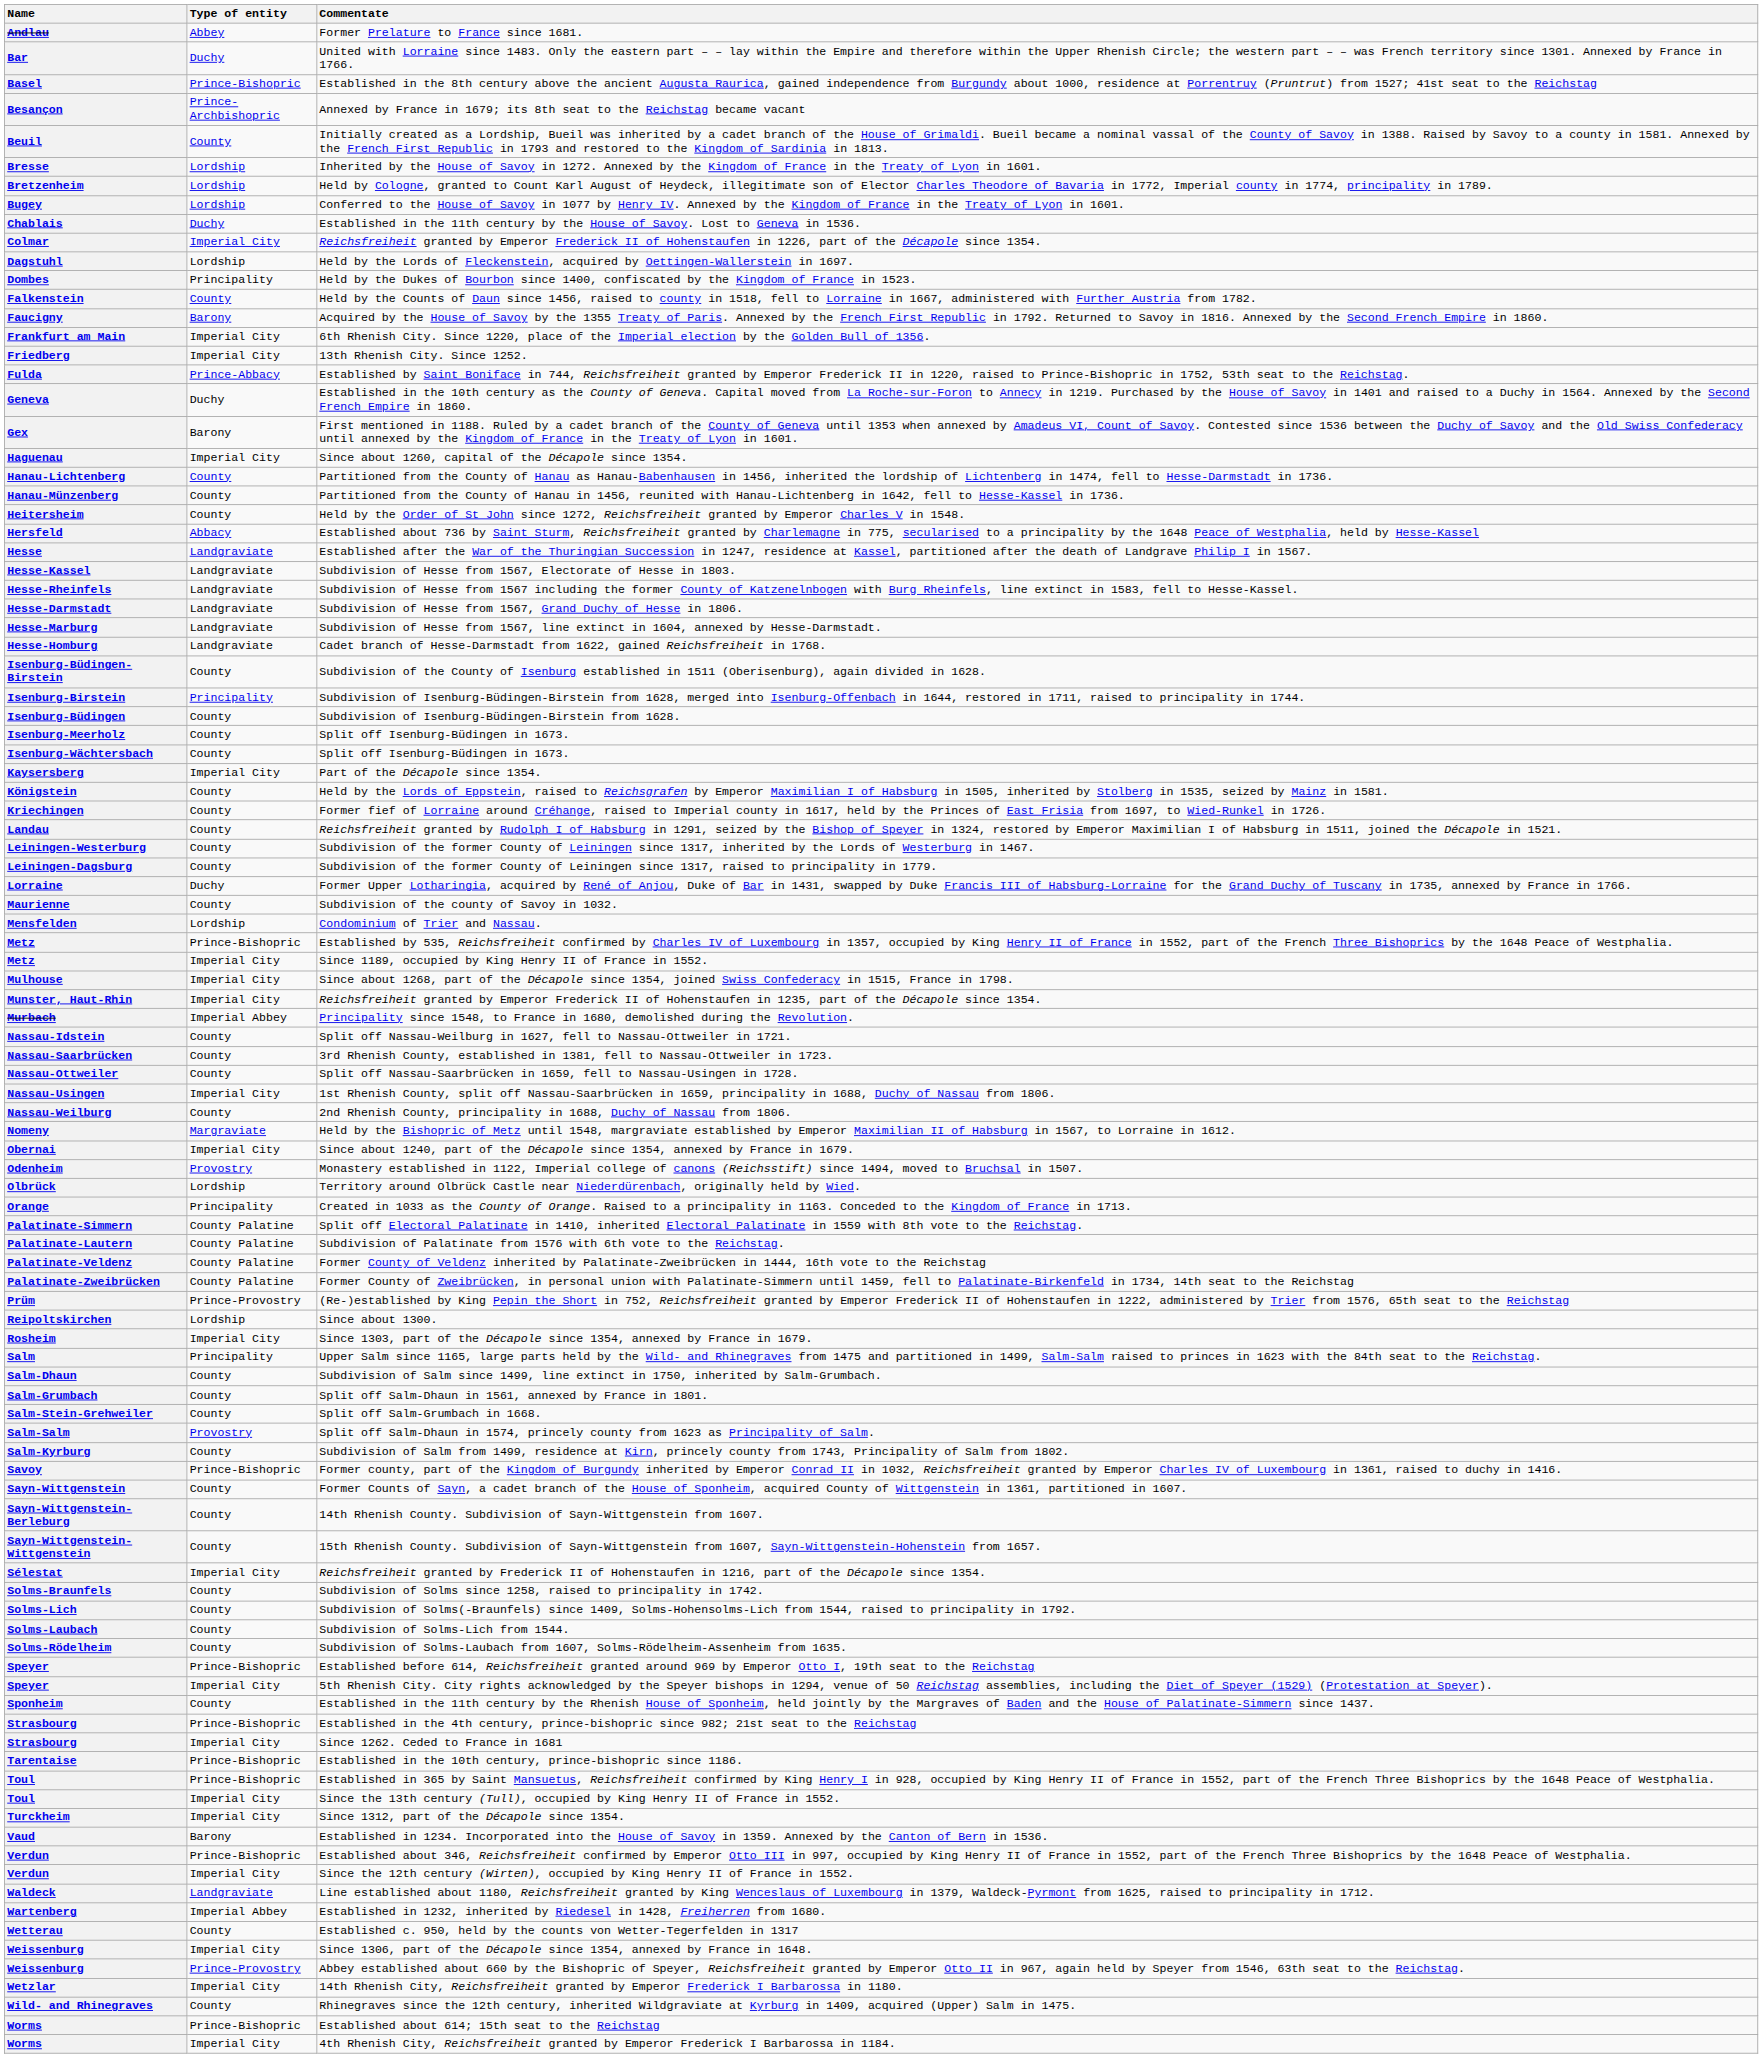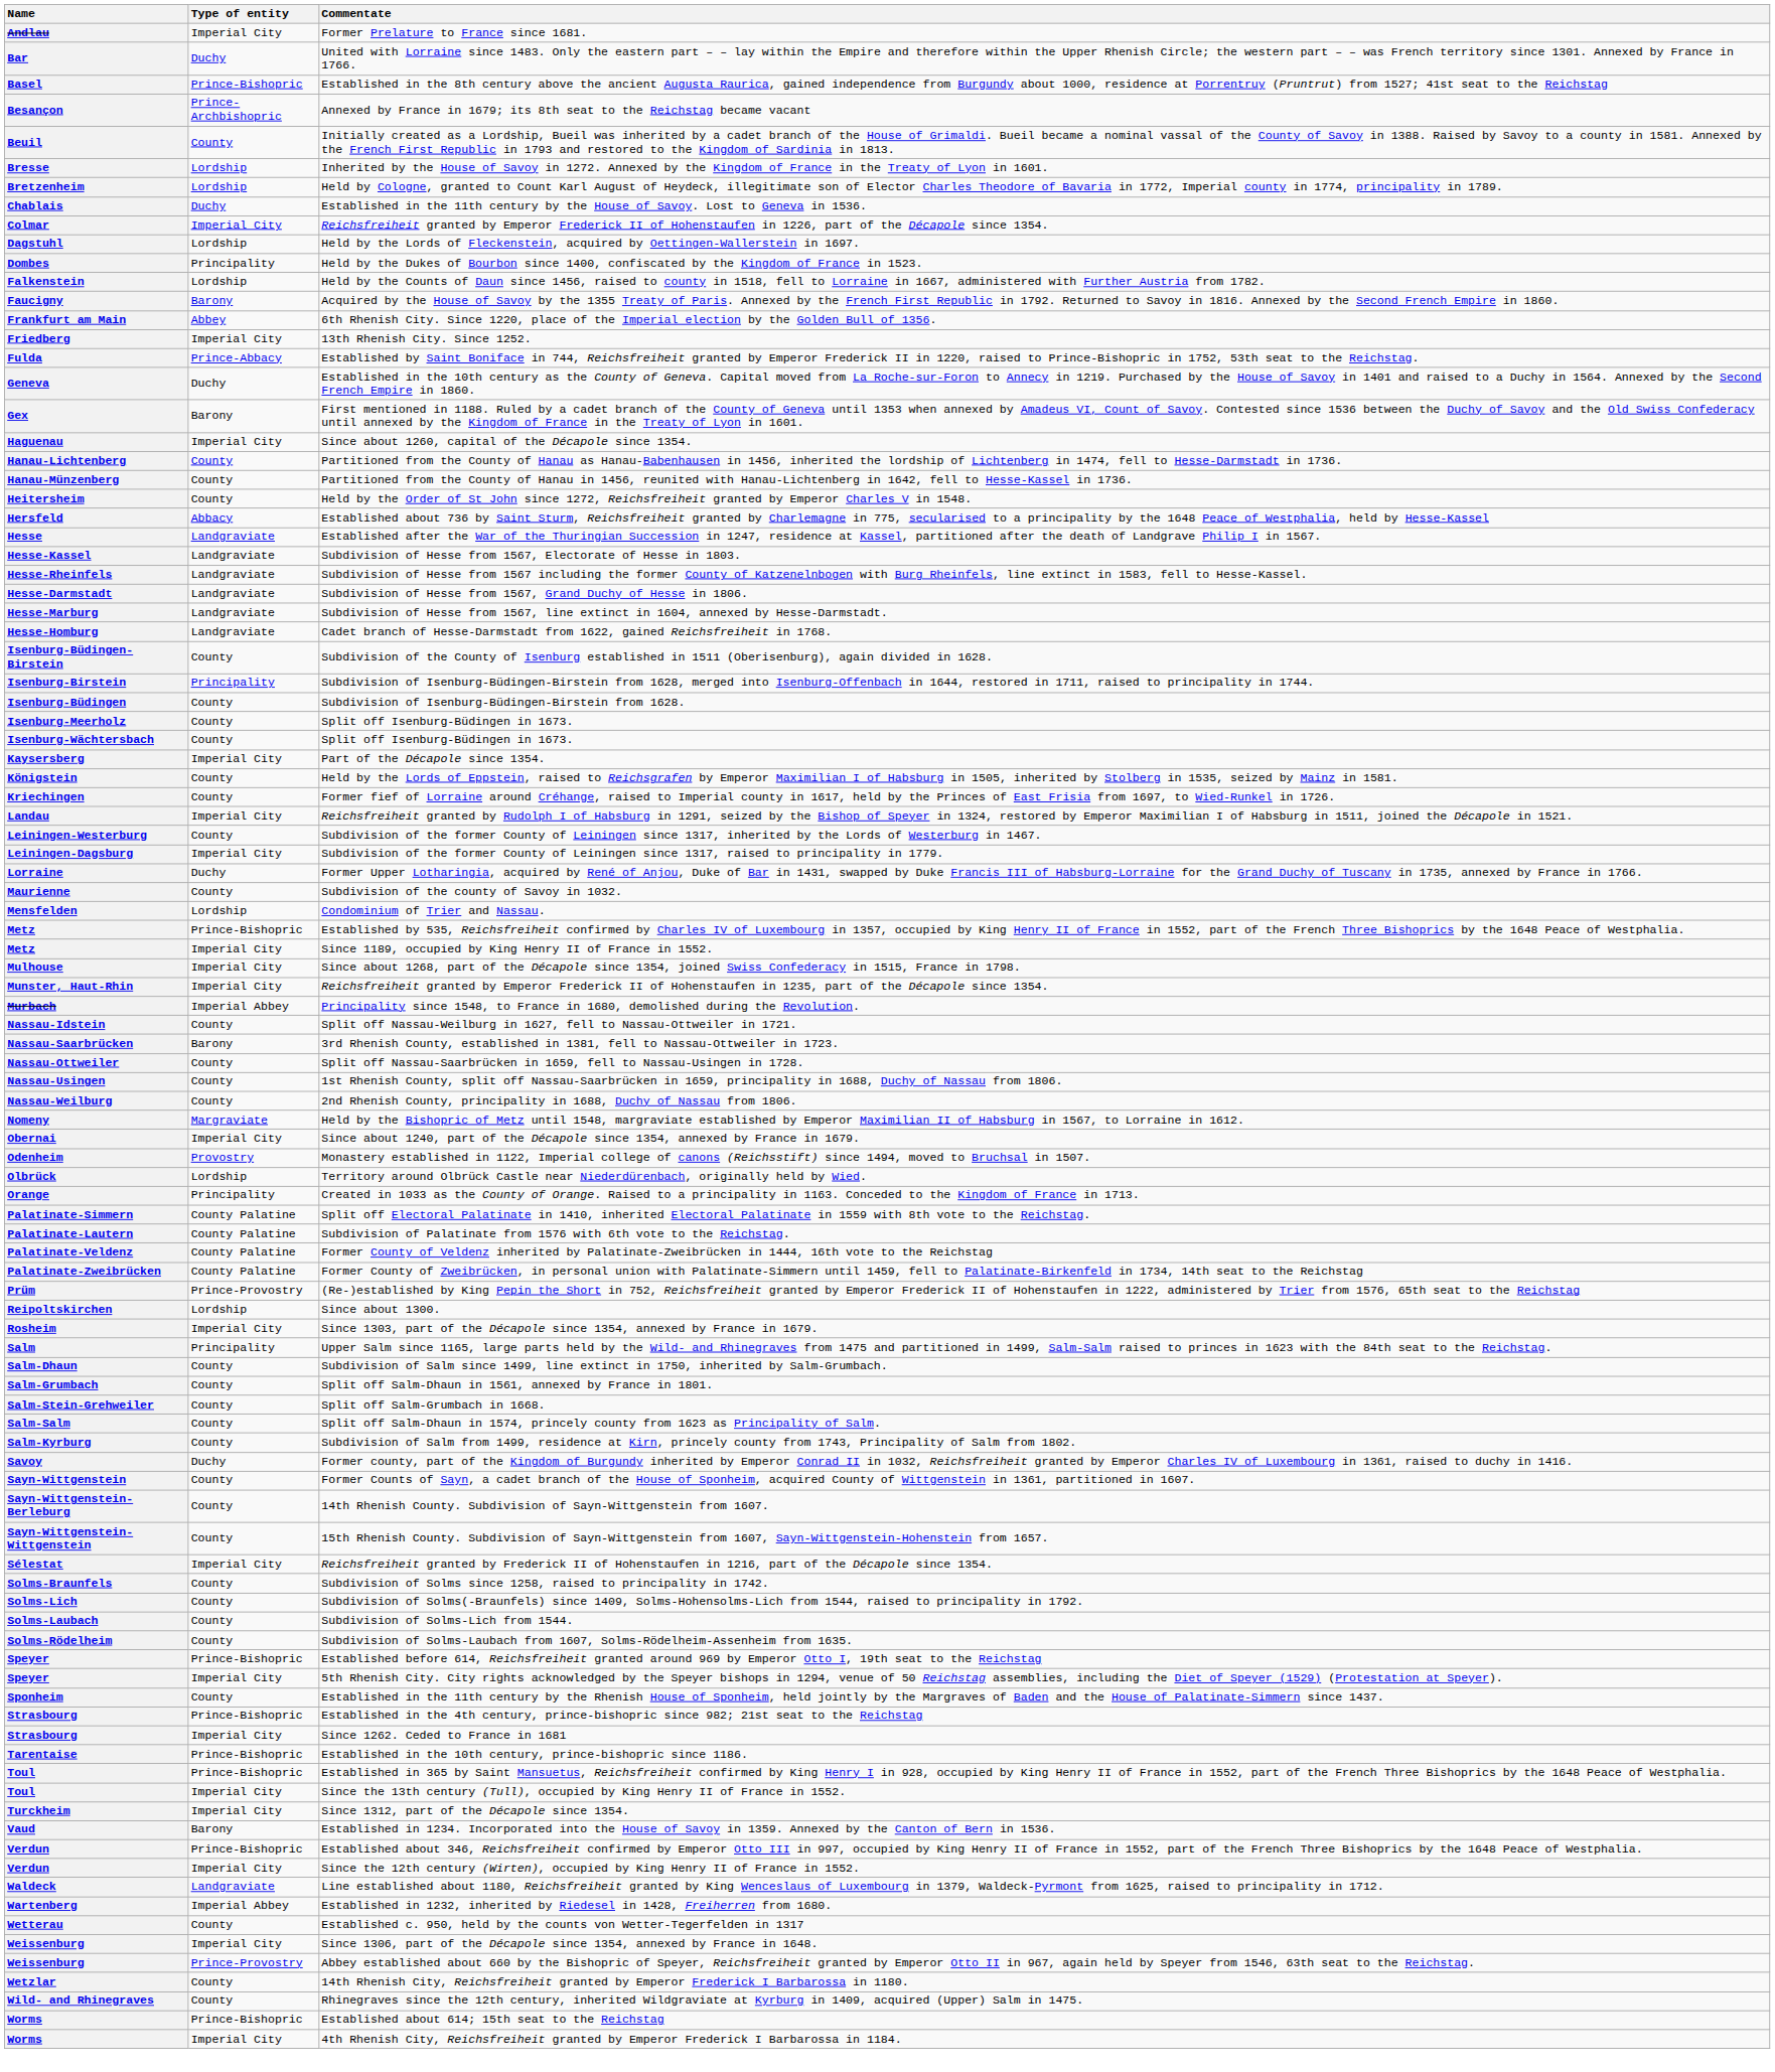Andlau | Type of entity: Abbey -> Imperial City
- row: Bugey | Lordship | Conferred to the House of Savoy in 1077 by Henry IV. Annexed by the Kingdom of France in the Treaty of Lyon in 1601.
Falkenstein | Type of entity: County -> Lordship
Frankfurt am Main | Type of entity: Imperial City -> Abbey
Landau | Type of entity: County -> Imperial City
Leiningen-Dagsburg | Type of entity: County -> Imperial City
Nassau-Saarbrücken | Type of entity: County -> Barony
Nassau-Usingen | Type of entity: Imperial City -> County
Salm-Salm | Type of entity: Provostry -> County
Savoy | Type of entity: Prince-Bishopric -> Duchy
Wetzlar | Type of entity: Imperial City -> County
